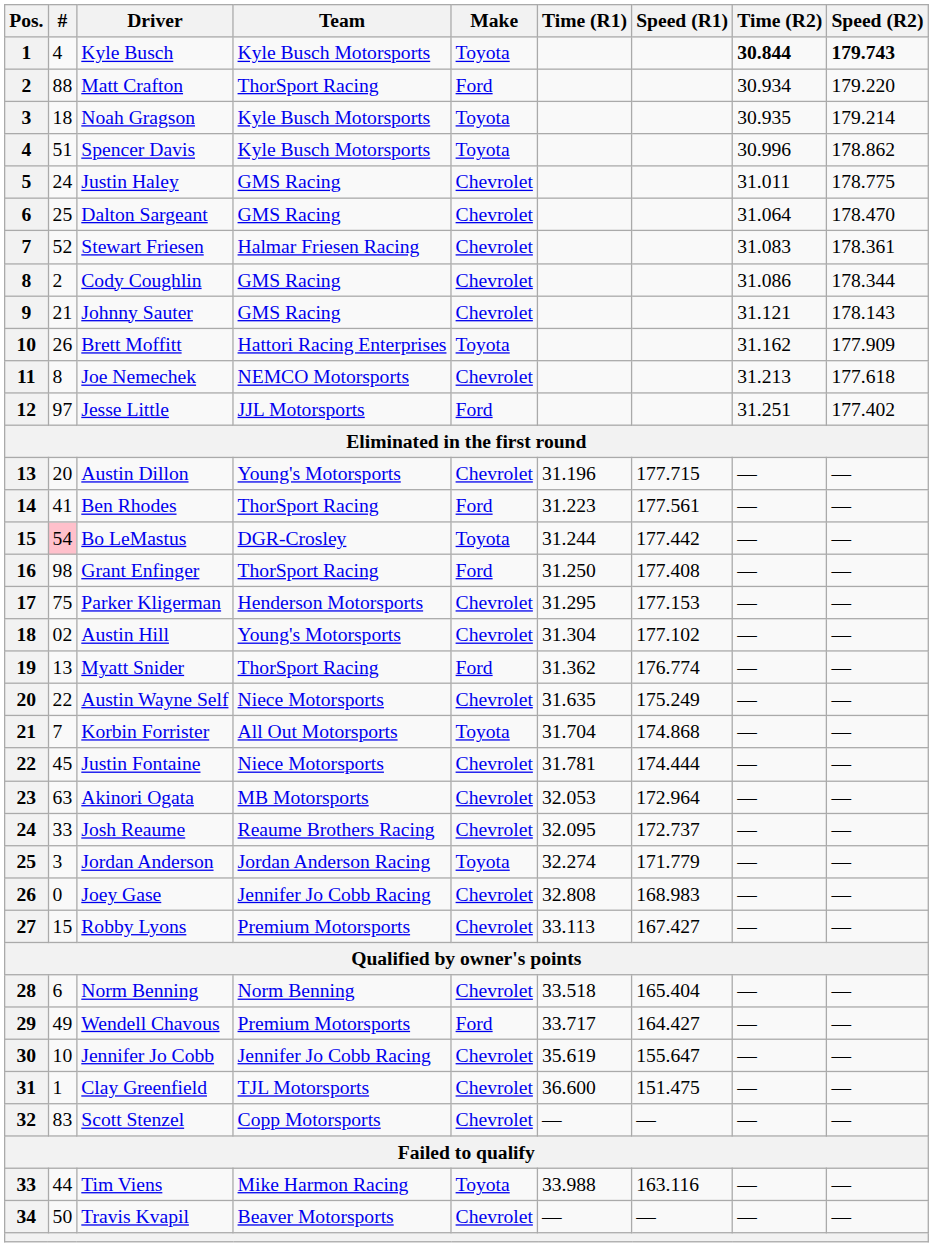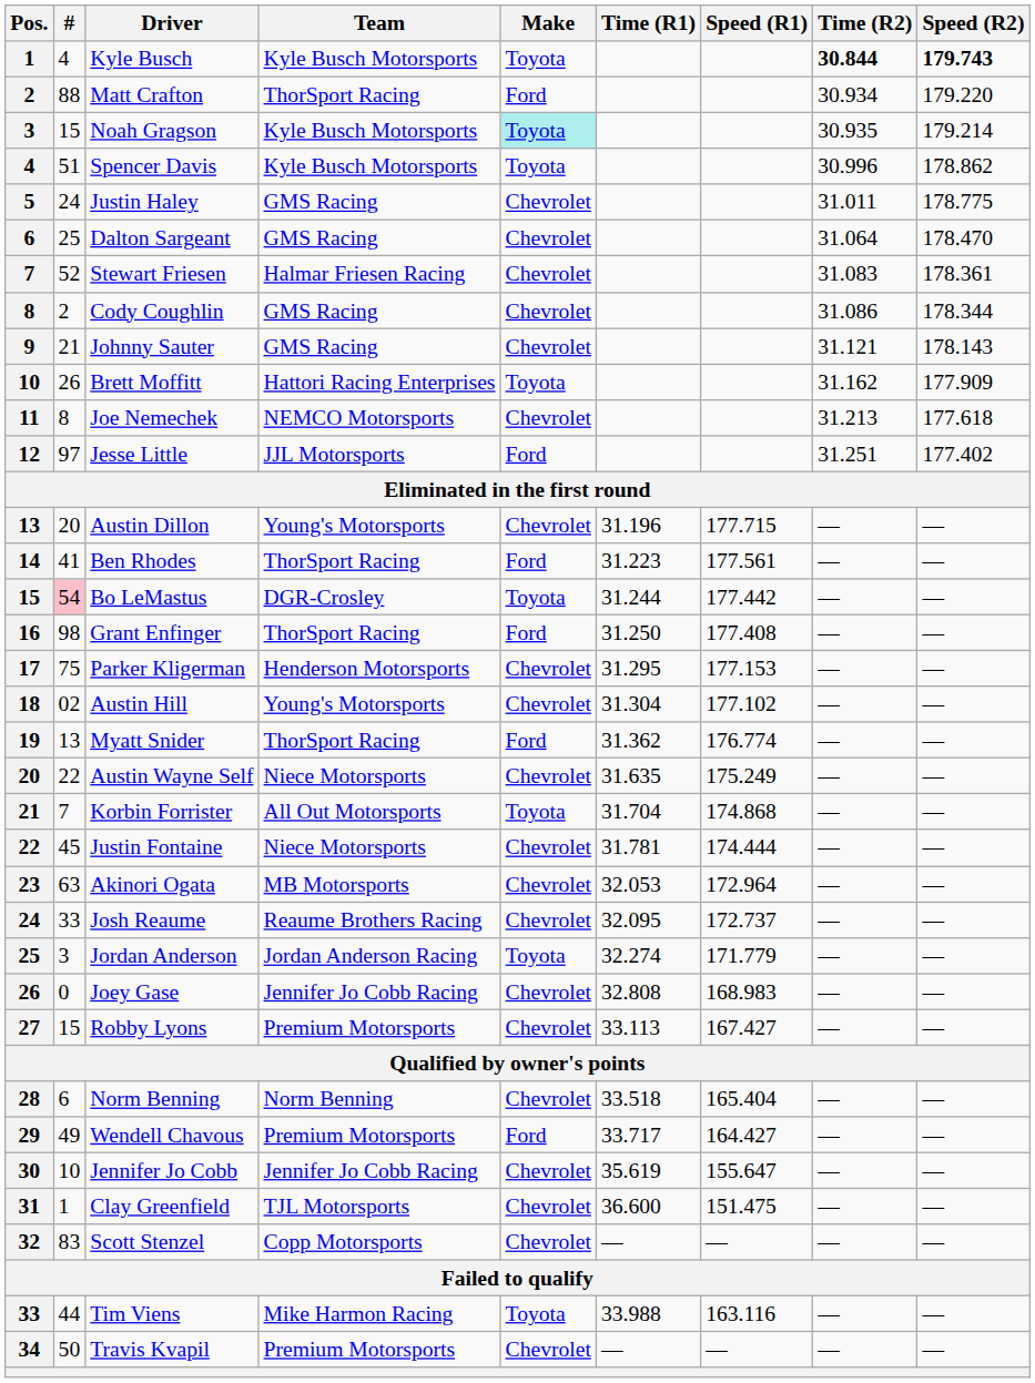Noah Gragson | #: 18 -> 15
Noah Gragson | Make: no background -> paleturquoise background
Travis Kvapil | Team: Beaver Motorsports -> Premium Motorsports
